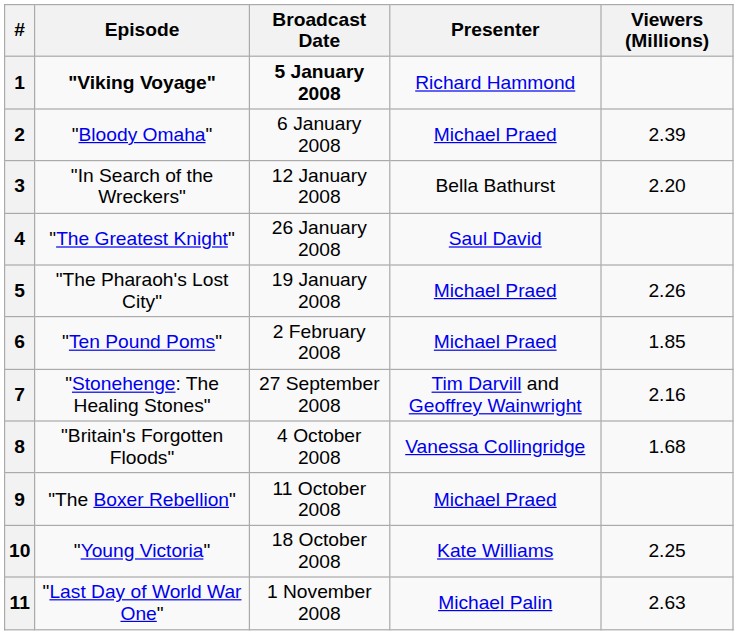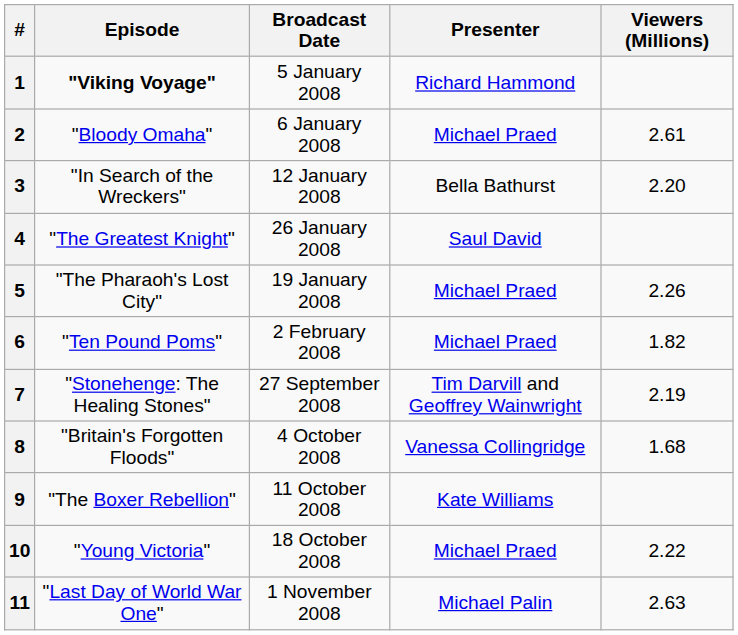1 | Broadcast Date: bold -> normal
2 | Viewers (Millions): 2.39 -> 2.61
6 | Viewers (Millions): 1.85 -> 1.82
7 | Viewers (Millions): 2.16 -> 2.19
9 | Presenter: Michael Praed -> Kate Williams
10 | Presenter: Kate Williams -> Michael Praed
10 | Viewers (Millions): 2.25 -> 2.22
